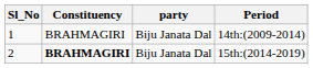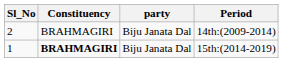14th:(2009-2014) | Sl_No: 1 -> 2
15th:(2014-2019) | Sl_No: 2 -> 1
